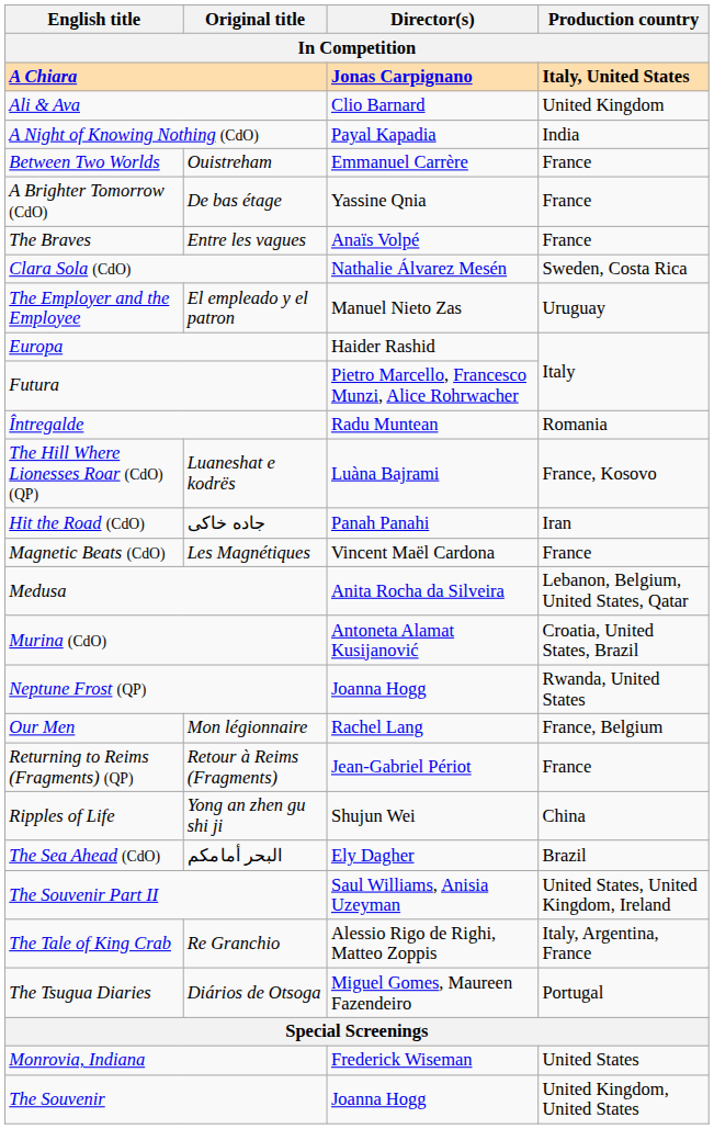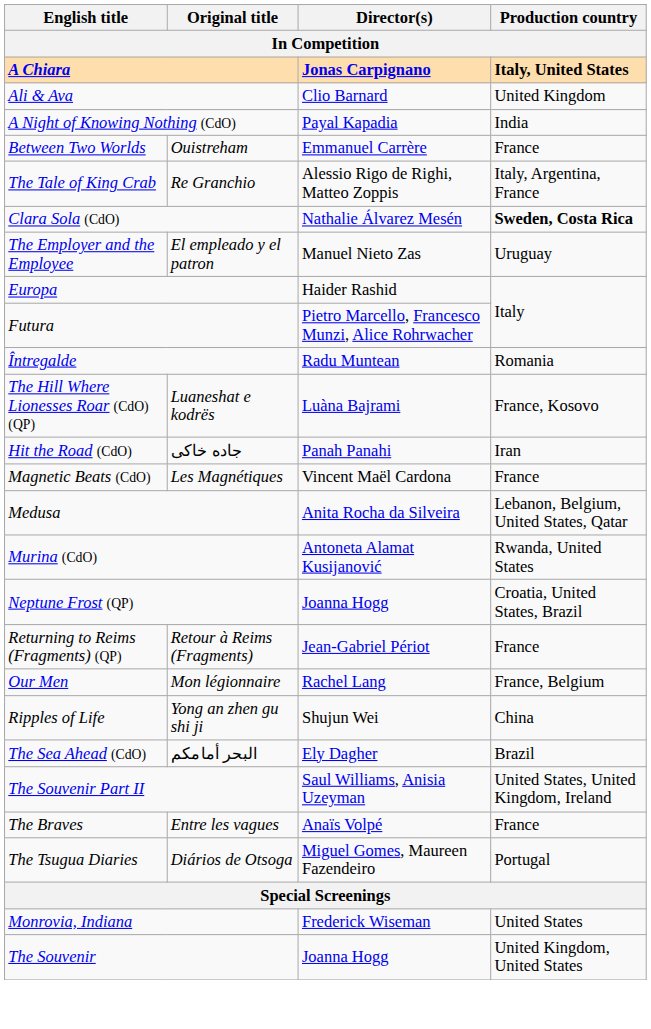- row: A Brighter Tomorrow (CdO) | De bas étage | Yassine Qnia | France
rows swapped: The Braves <-> The Tale of King Crab
Clara Sola (CdO) | Production country: normal -> bold
Murina (CdO) | Production country: Croatia, United States, Brazil -> Rwanda, United States
Neptune Frost (QP) | Production country: Rwanda, United States -> Croatia, United States, Brazil
rows swapped: Our Men <-> Returning to Reims (Fragments) (QP)
